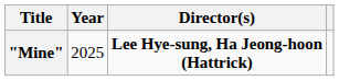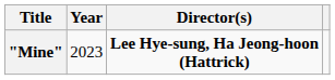"Mine" | Year: 2025 -> 2023
